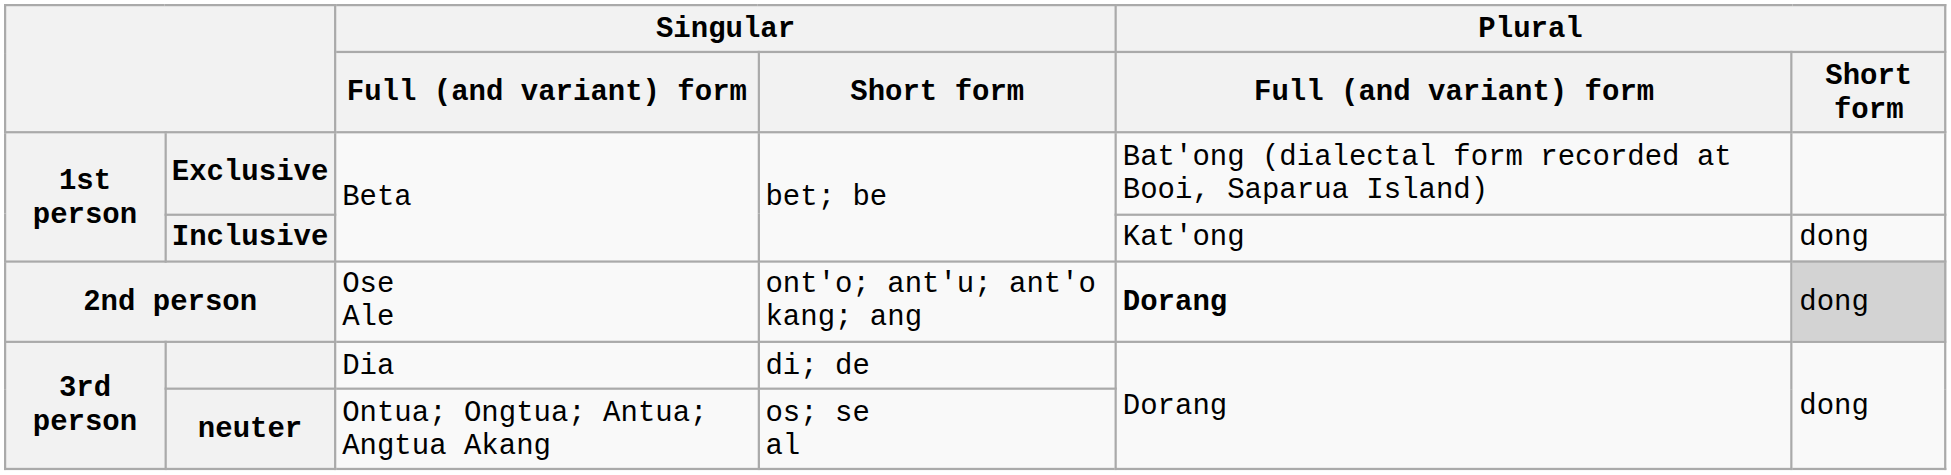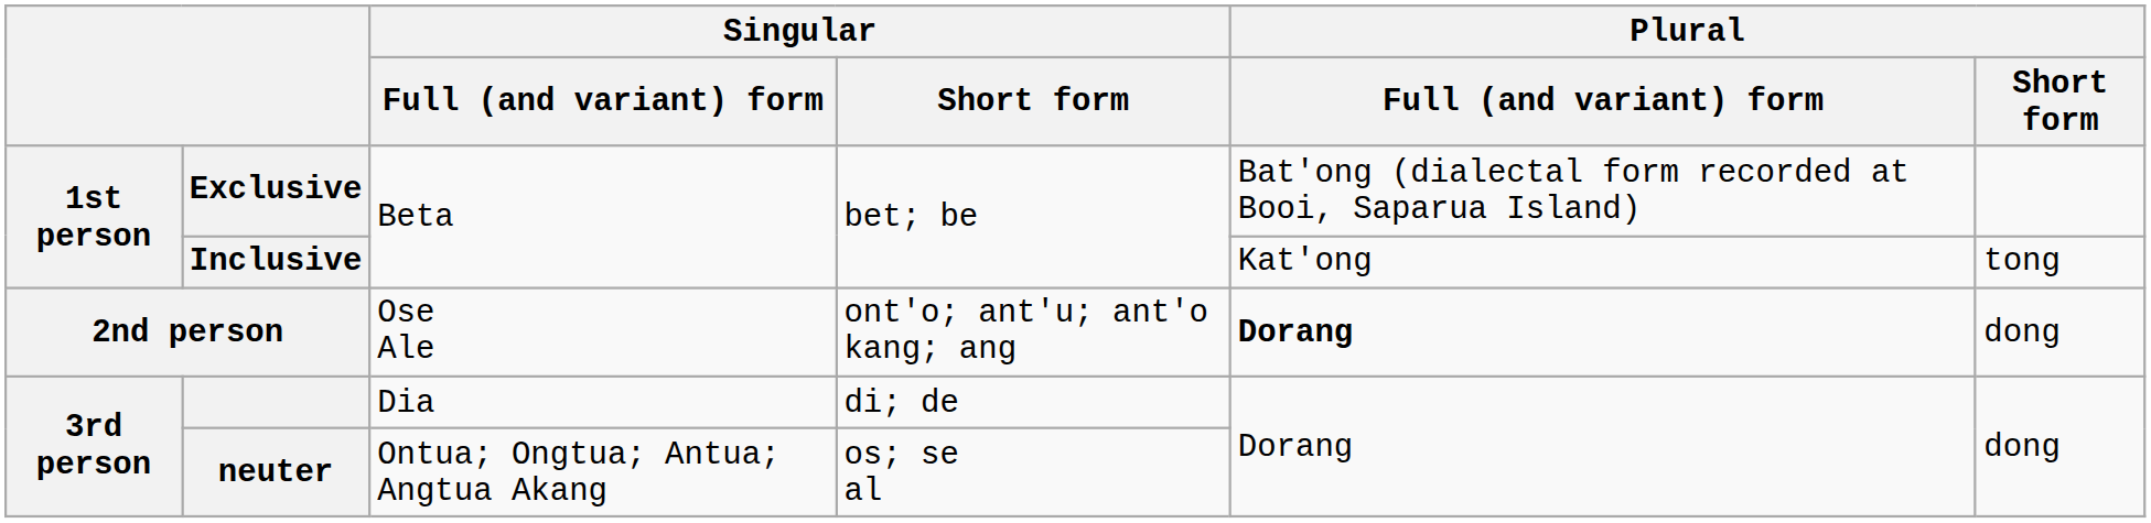Inclusive | Plural / Short form: dong -> tong
2nd person | Plural / Short form: lightgrey background -> no background
